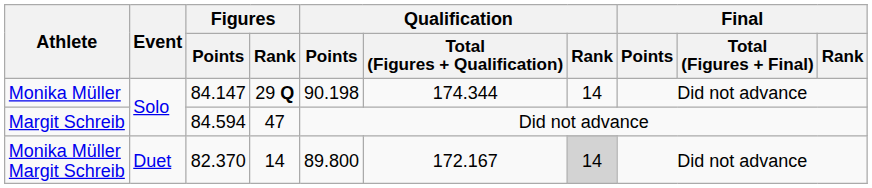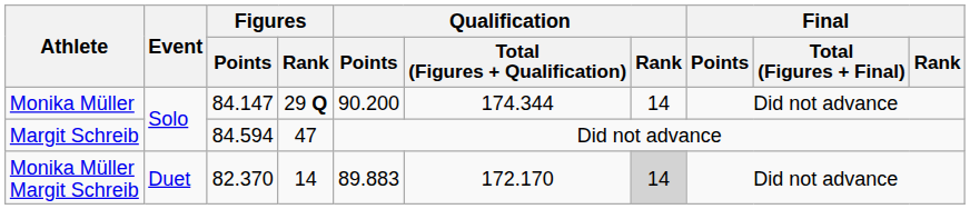Monika Müller | Qualification / Points: 90.198 -> 90.200
Monika Müller Margit Schreib | Qualification / Points: 89.800 -> 89.883
Monika Müller Margit Schreib | Qualification / Total (Figures + Qualification): 172.167 -> 172.170
